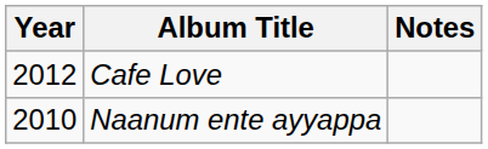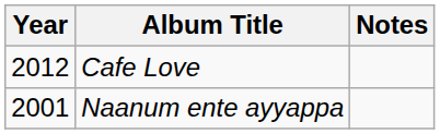Naanum ente ayyappa | Year: 2010 -> 2001
